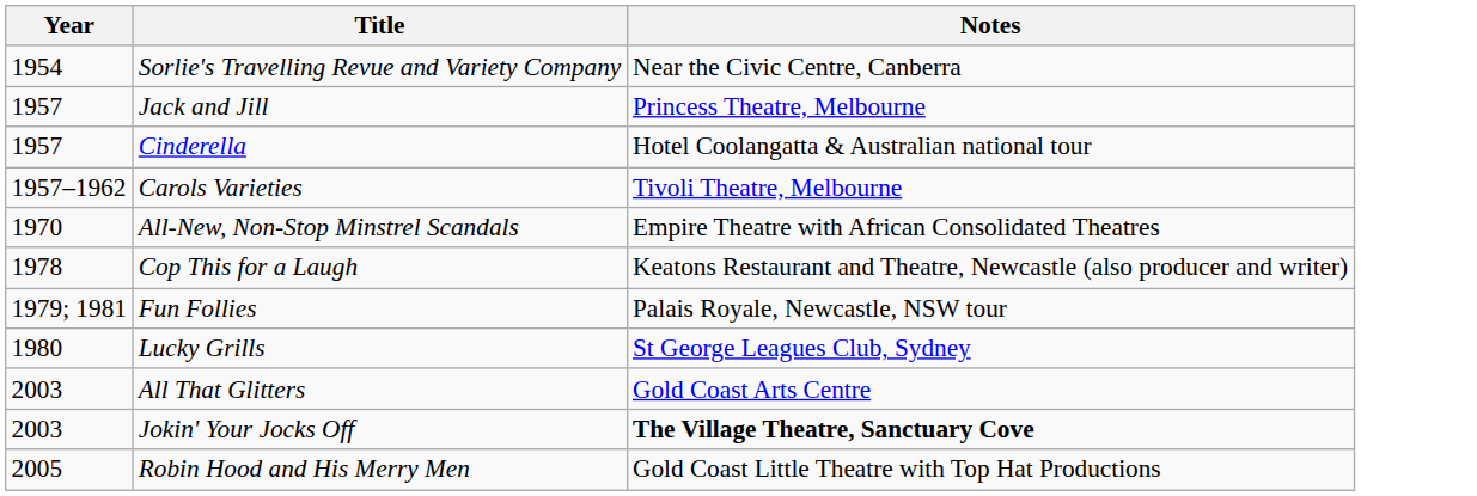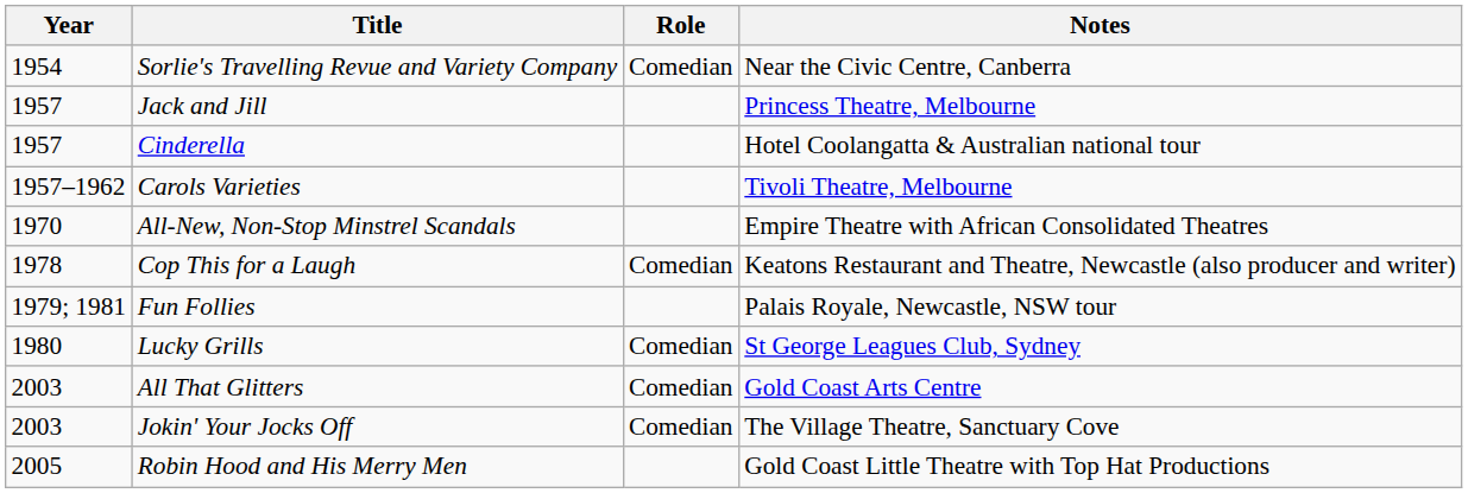+ column: Role | Comedian | Comedian | Comedian | Comedian | Comedian
Jokin' Your Jocks Off | Notes: bold -> normal
